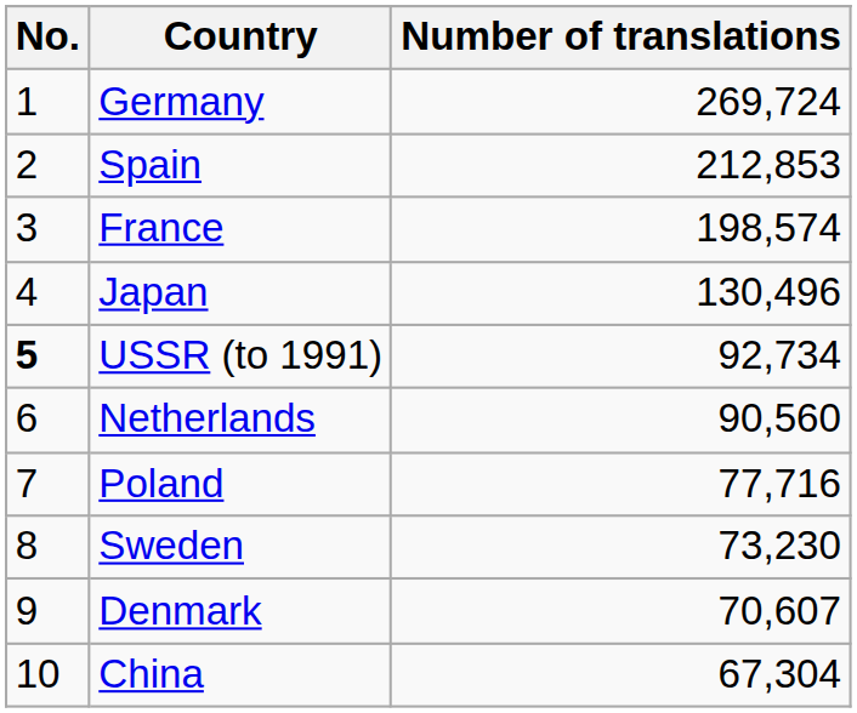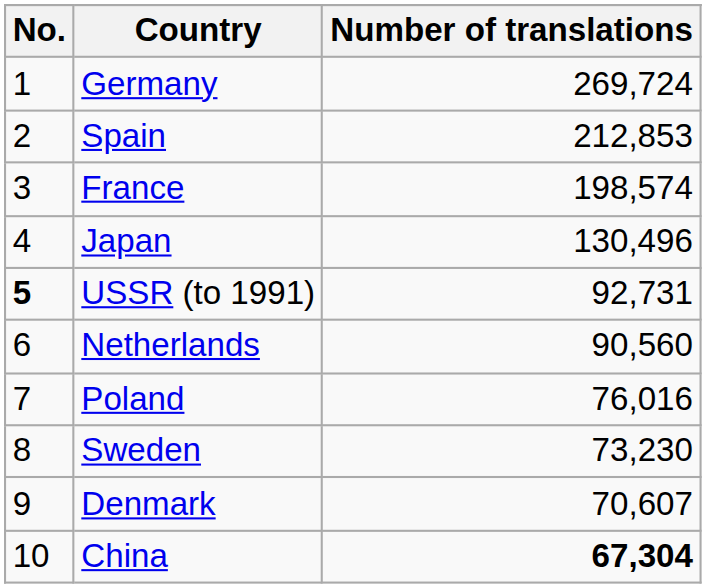USSR (to 1991) | Number of translations: 92,734 -> 92,731
Poland | Number of translations: 77,716 -> 76,016
China | Number of translations: normal -> bold
